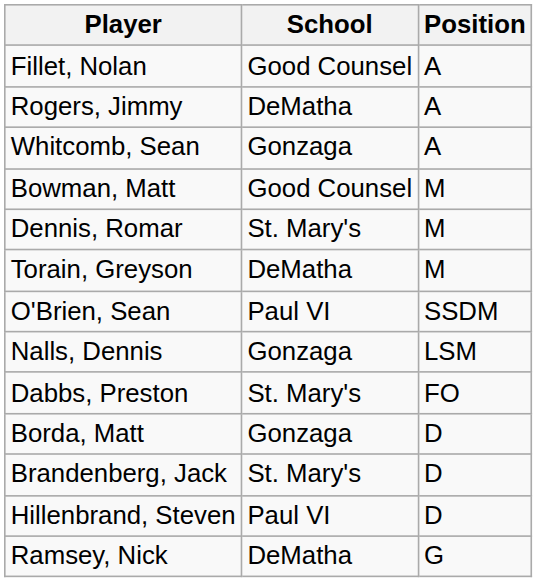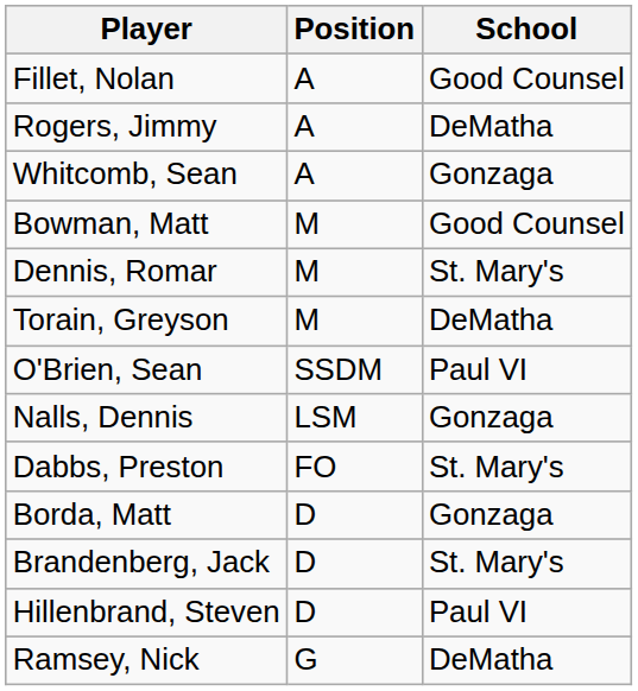columns swapped: School <-> Position
